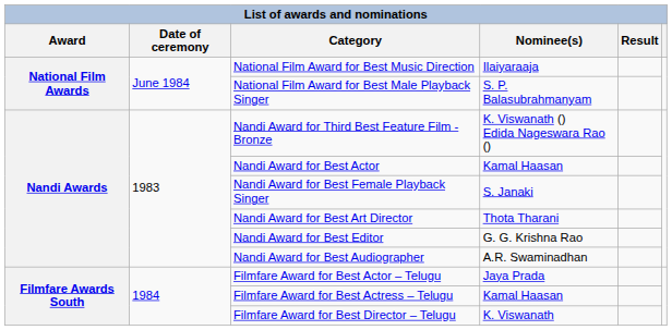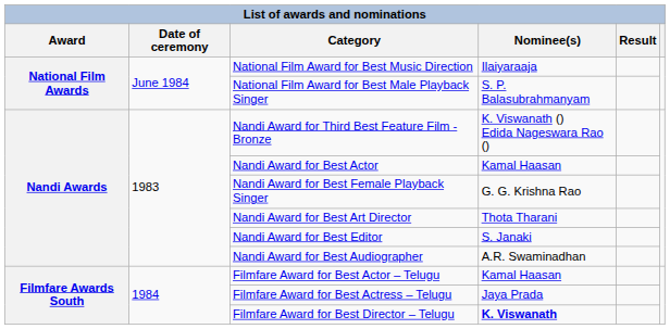Nandi Award for Best Female Playback Singer | Nominee(s): S. Janaki -> G. G. Krishna Rao
Nandi Award for Best Editor | Nominee(s): G. G. Krishna Rao -> S. Janaki
Filmfare Award for Best Actor – Telugu | Nominee(s): Jaya Prada -> Kamal Haasan
Filmfare Award for Best Actress – Telugu | Nominee(s): Kamal Haasan -> Jaya Prada
Filmfare Award for Best Director – Telugu | Nominee(s): normal -> bold
